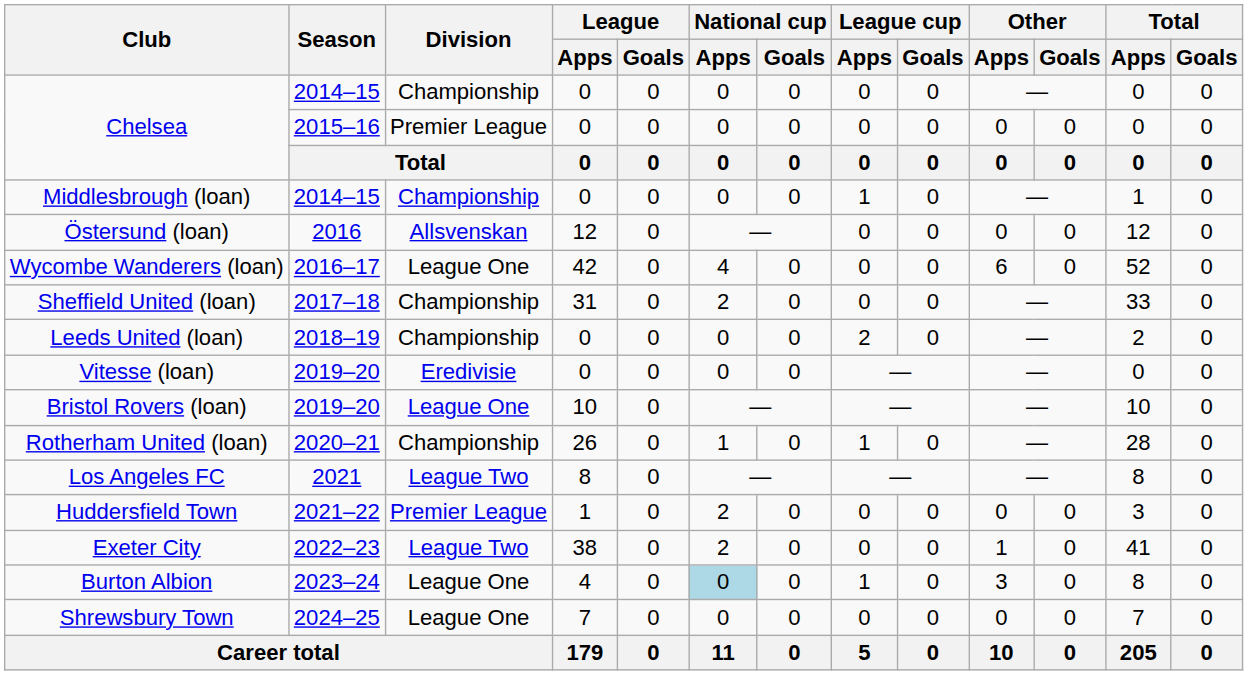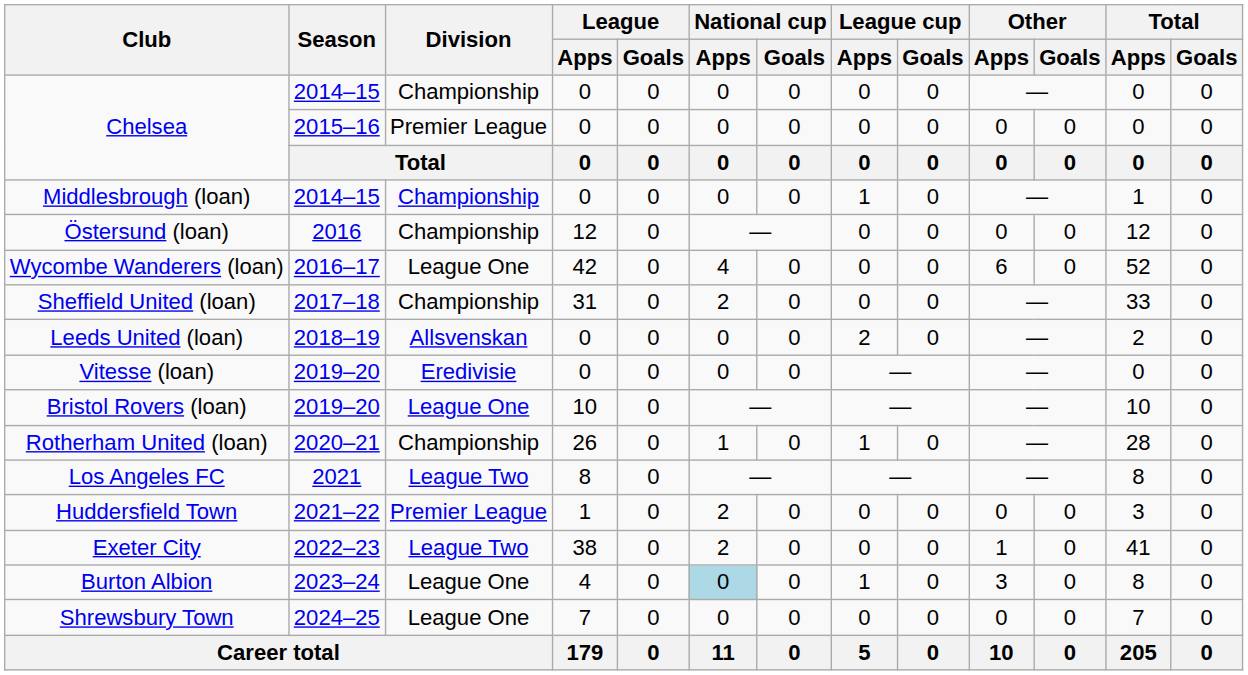Östersund (loan) | Division: Allsvenskan -> Championship
Leeds United (loan) | Division: Championship -> Allsvenskan
